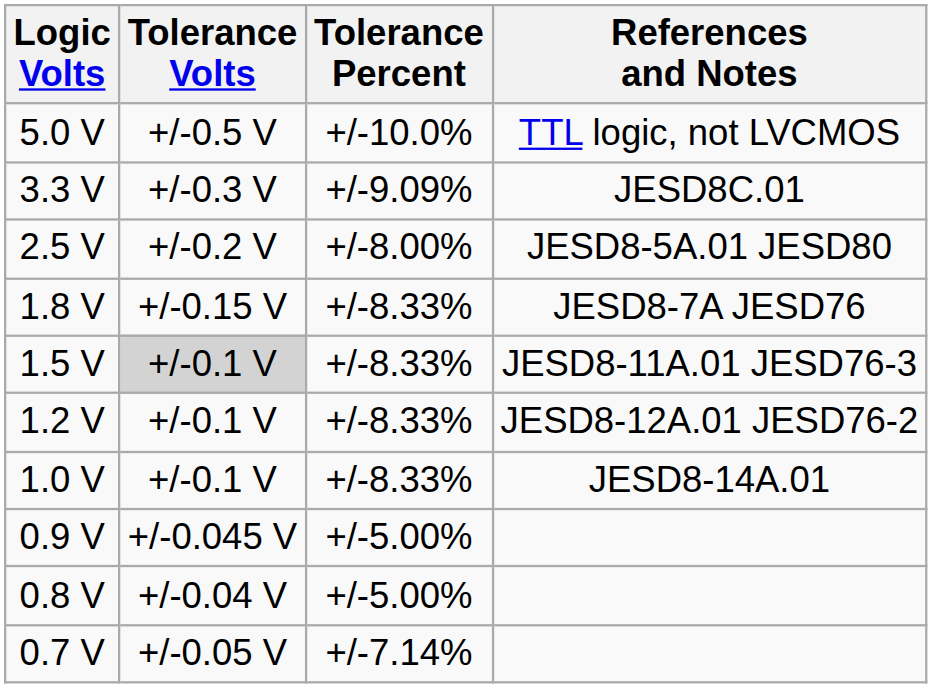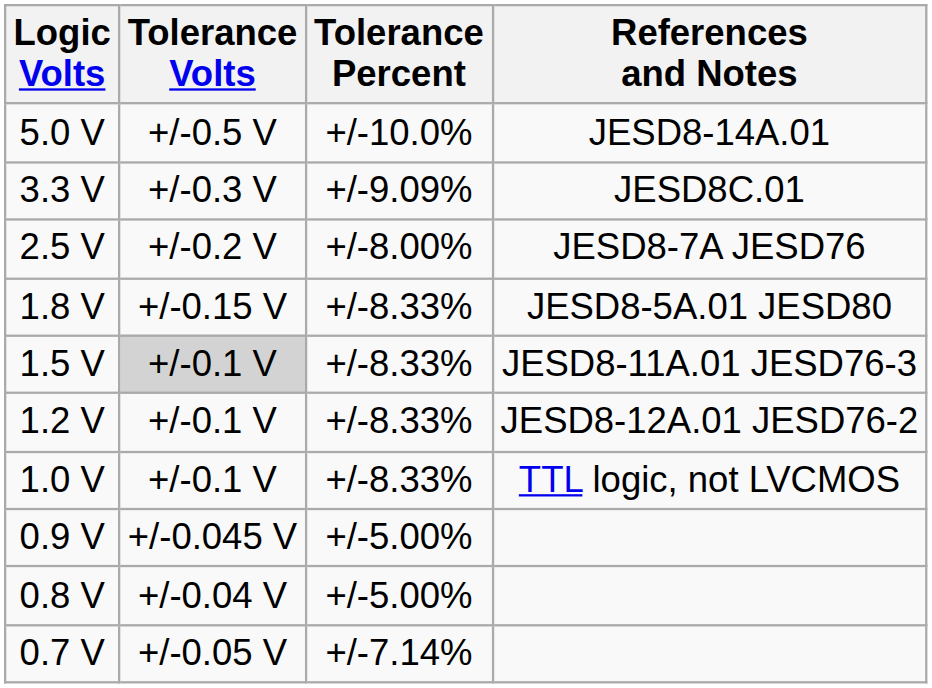5.0 V | References and Notes: TTL logic, not LVCMOS -> JESD8-14A.01
2.5 V | References and Notes: JESD8-5A.01 JESD80 -> JESD8-7A JESD76
1.8 V | References and Notes: JESD8-7A JESD76 -> JESD8-5A.01 JESD80
1.0 V | References and Notes: JESD8-14A.01 -> TTL logic, not LVCMOS
